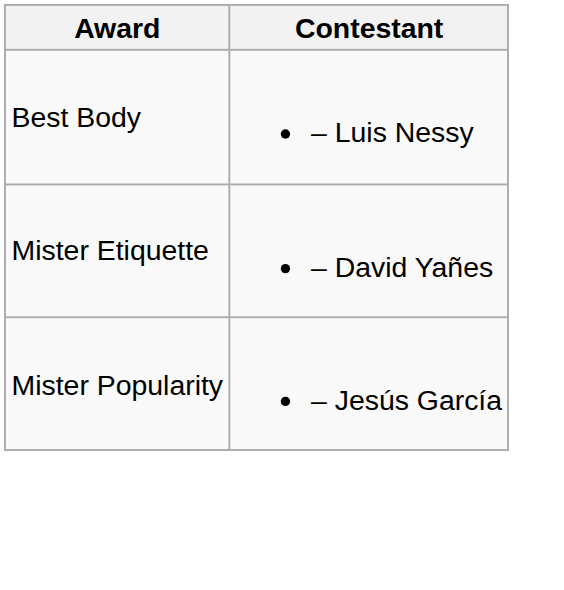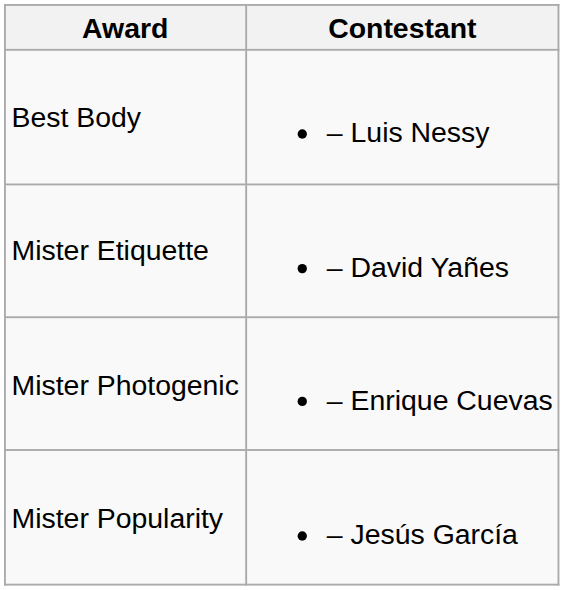+ row: Mister Photogenic | – Enrique Cuevas
